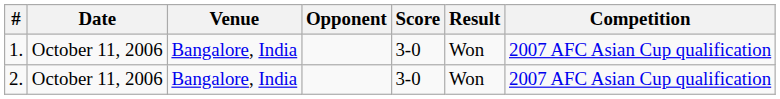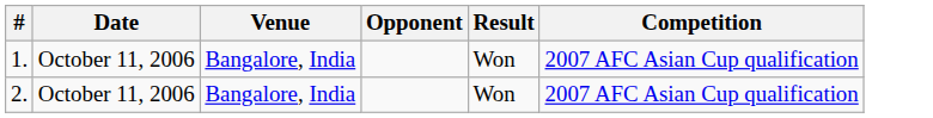- column: Score | 3-0 | 3-0
